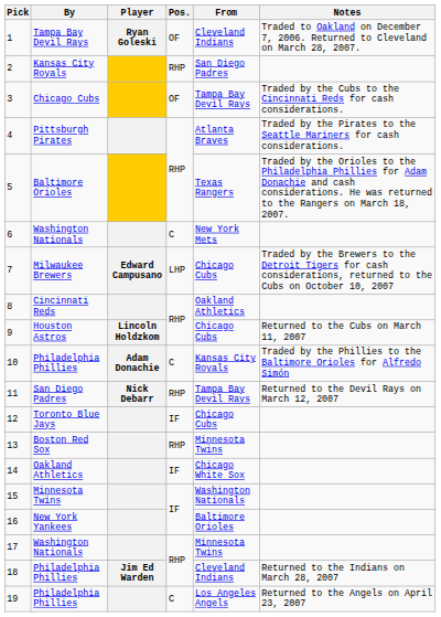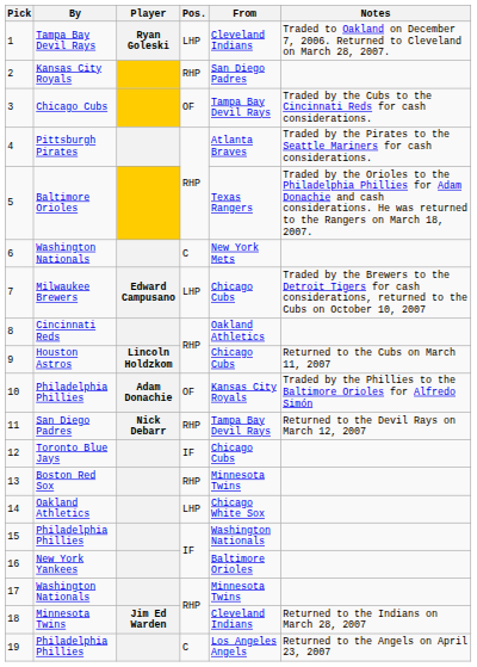1 | Pos.: OF -> LHP
10 | Pos.: C -> OF
14 | Pos.: IF -> LHP
15 | By: Minnesota Twins -> Philadelphia Phillies
18 | By: Philadelphia Phillies -> Minnesota Twins
